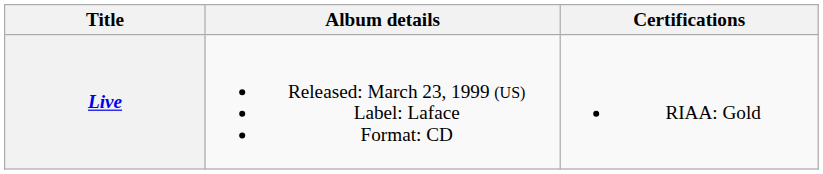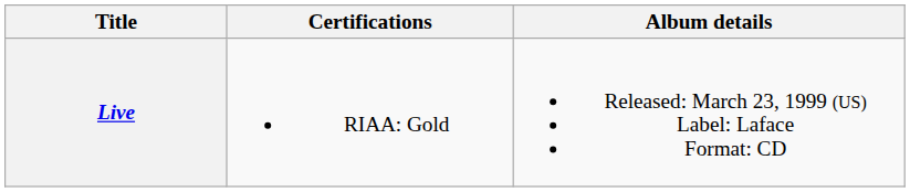columns swapped: Album details <-> Certifications
